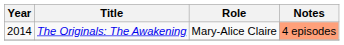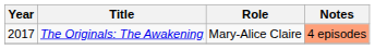The Originals: The Awakening | Year: 2014 -> 2017
